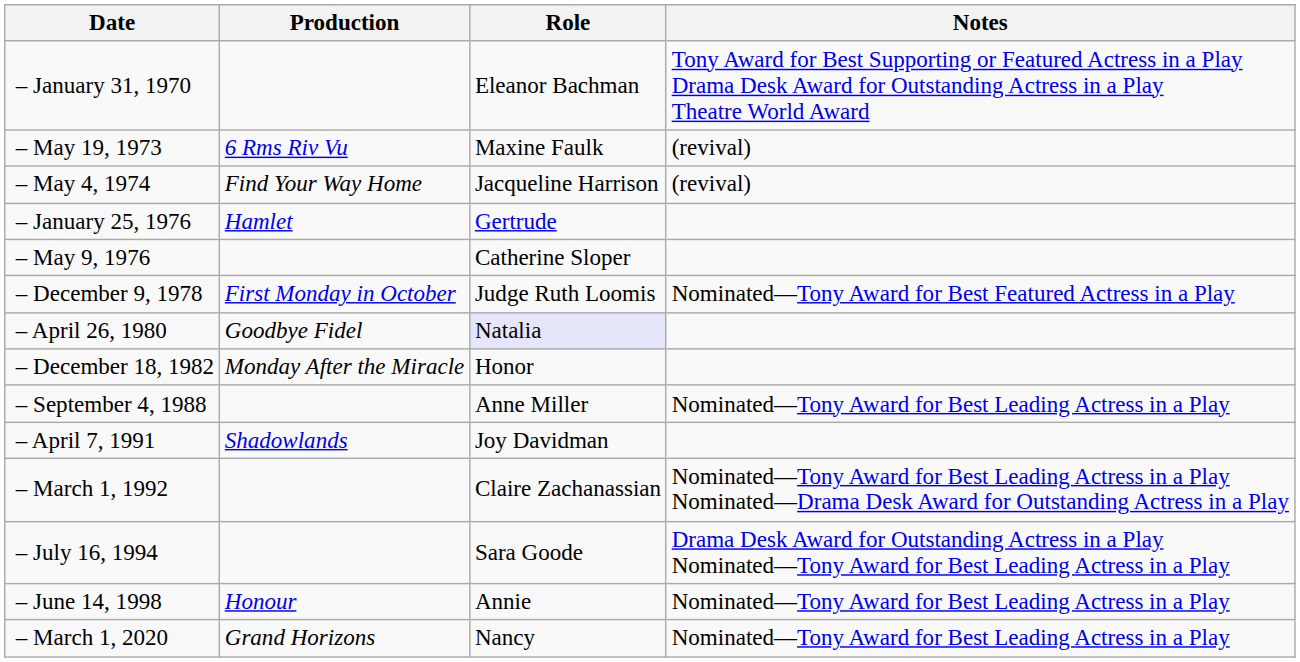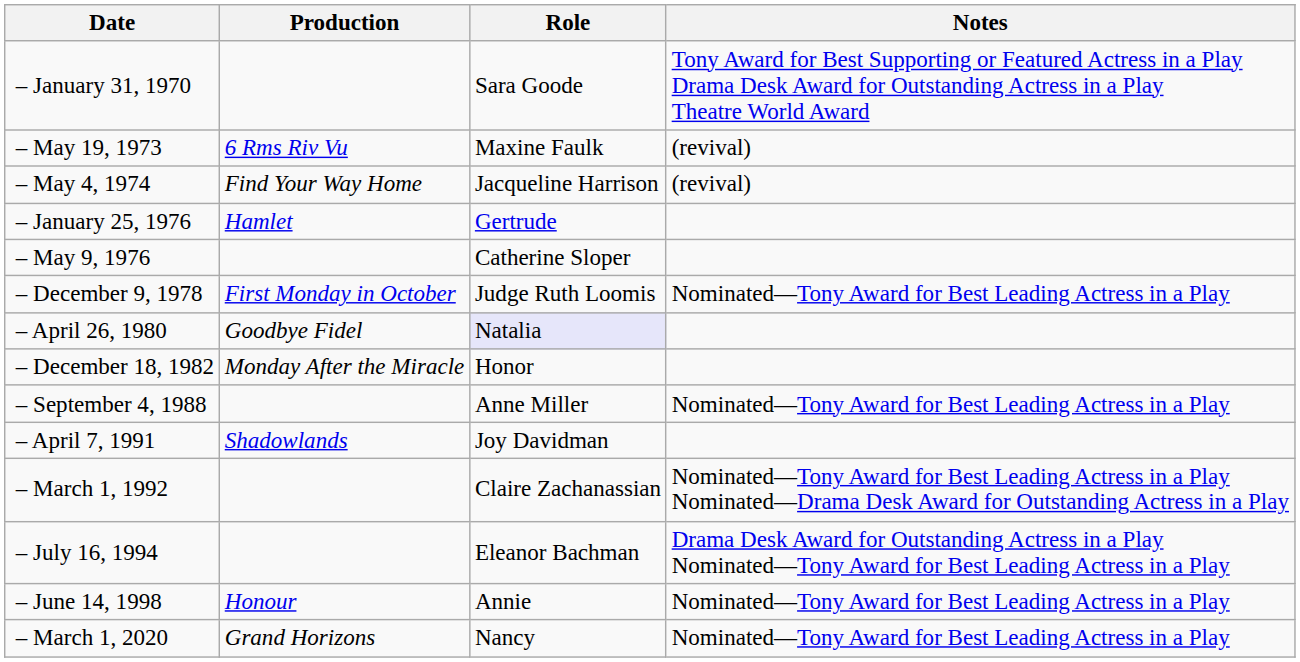– January 31, 1970 | Role: Eleanor Bachman -> Sara Goode
– December 9, 1978 | Notes: Nominated—Tony Award for Best Featured Actress in a Play -> Nominated—Tony Award for Best Leading Actress in a Play
– July 16, 1994 | Role: Sara Goode -> Eleanor Bachman
